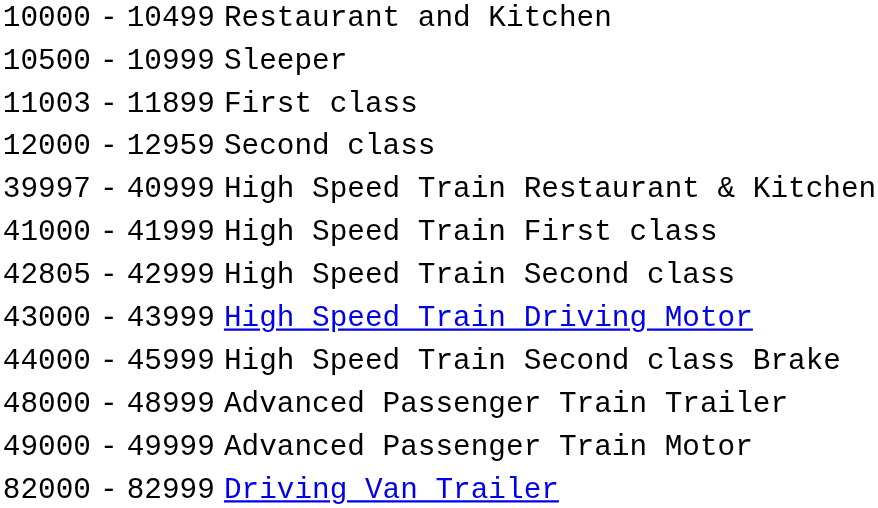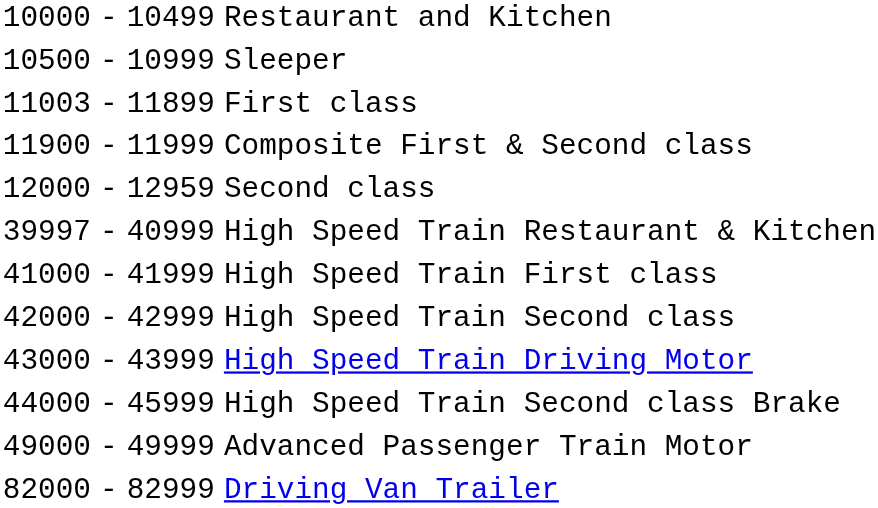+ row: 11900 | - | 11999 | Composite First & Second class
High Speed Train Second class | column 1: 42805 -> 42000
- row: 48000 | - | 48999 | Advanced Passenger Train Trailer
